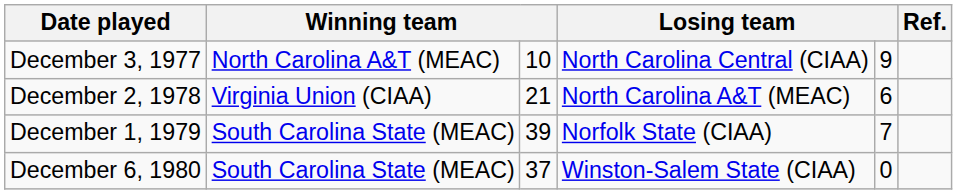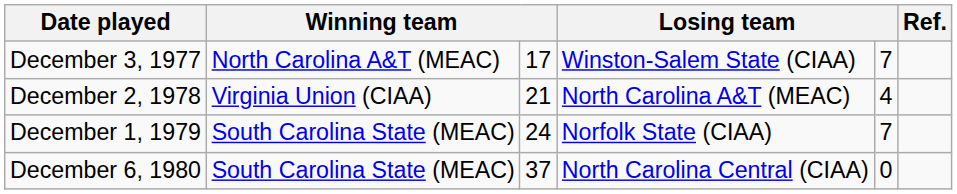December 3, 1977 | column 3: 10 -> 17
December 3, 1977 | column 4: North Carolina Central (CIAA) -> Winston-Salem State (CIAA)
December 3, 1977 | column 5: 9 -> 7
December 2, 1978 | column 5: 6 -> 4
December 1, 1979 | column 3: 39 -> 24
December 6, 1980 | column 4: Winston-Salem State (CIAA) -> North Carolina Central (CIAA)
